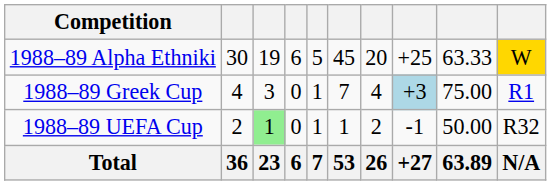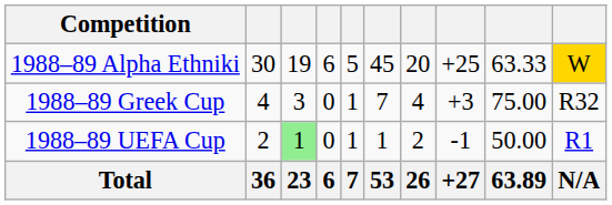1988–89 Greek Cup | column 8: lightblue background -> no background
1988–89 Greek Cup | column 10: R1 -> R32
1988–89 UEFA Cup | column 10: R32 -> R1
